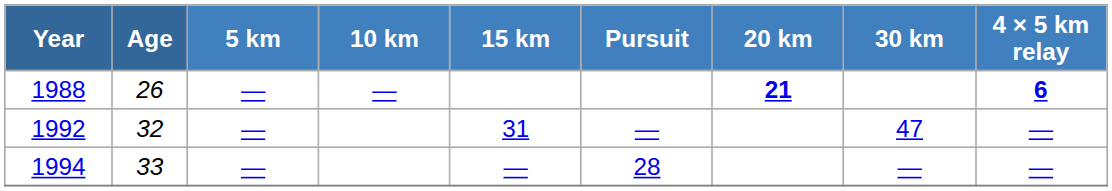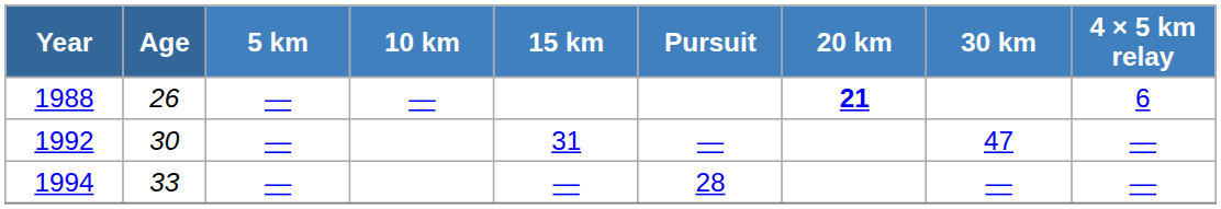1988 | 4 × 5 km relay: bold -> normal
1992 | Age: 32 -> 30
